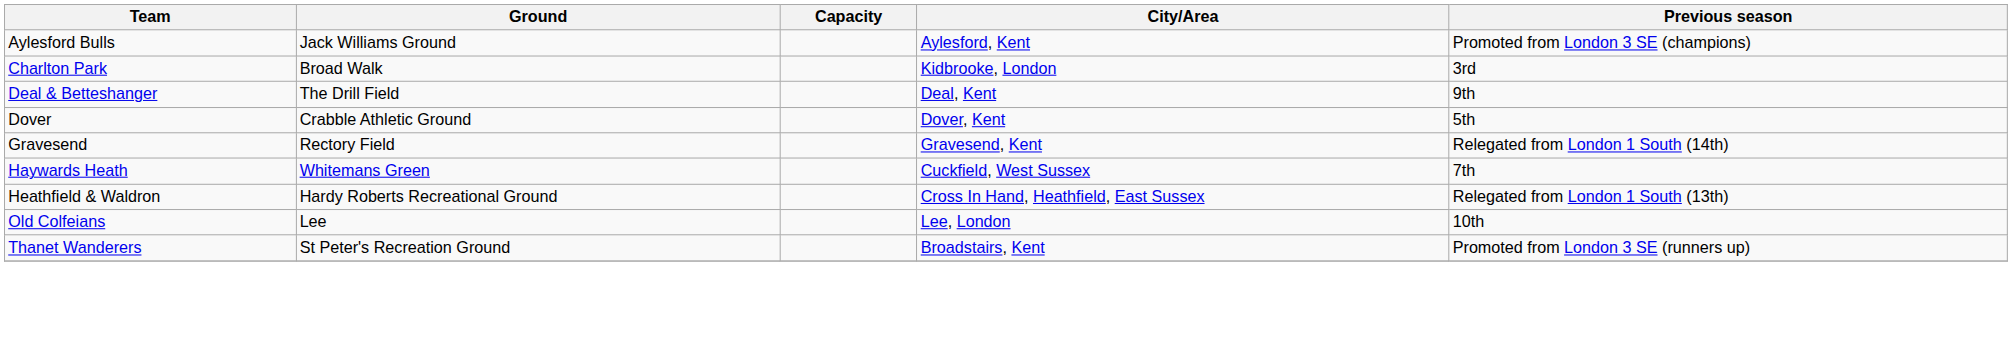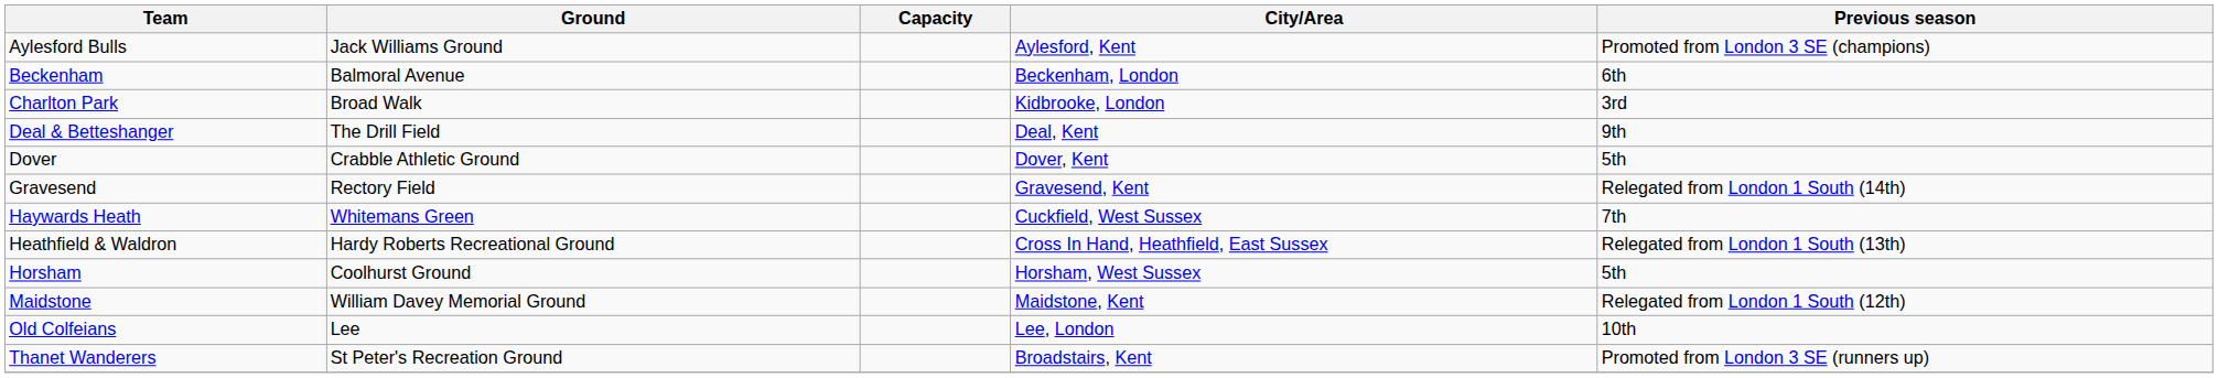+ row: Beckenham | Balmoral Avenue | Beckenham, London | 6th
+ row: Horsham | Coolhurst Ground | Horsham, West Sussex | 5th
+ row: Maidstone | William Davey Memorial Ground | Maidstone, Kent | Relegated from London 1 South (12th)
